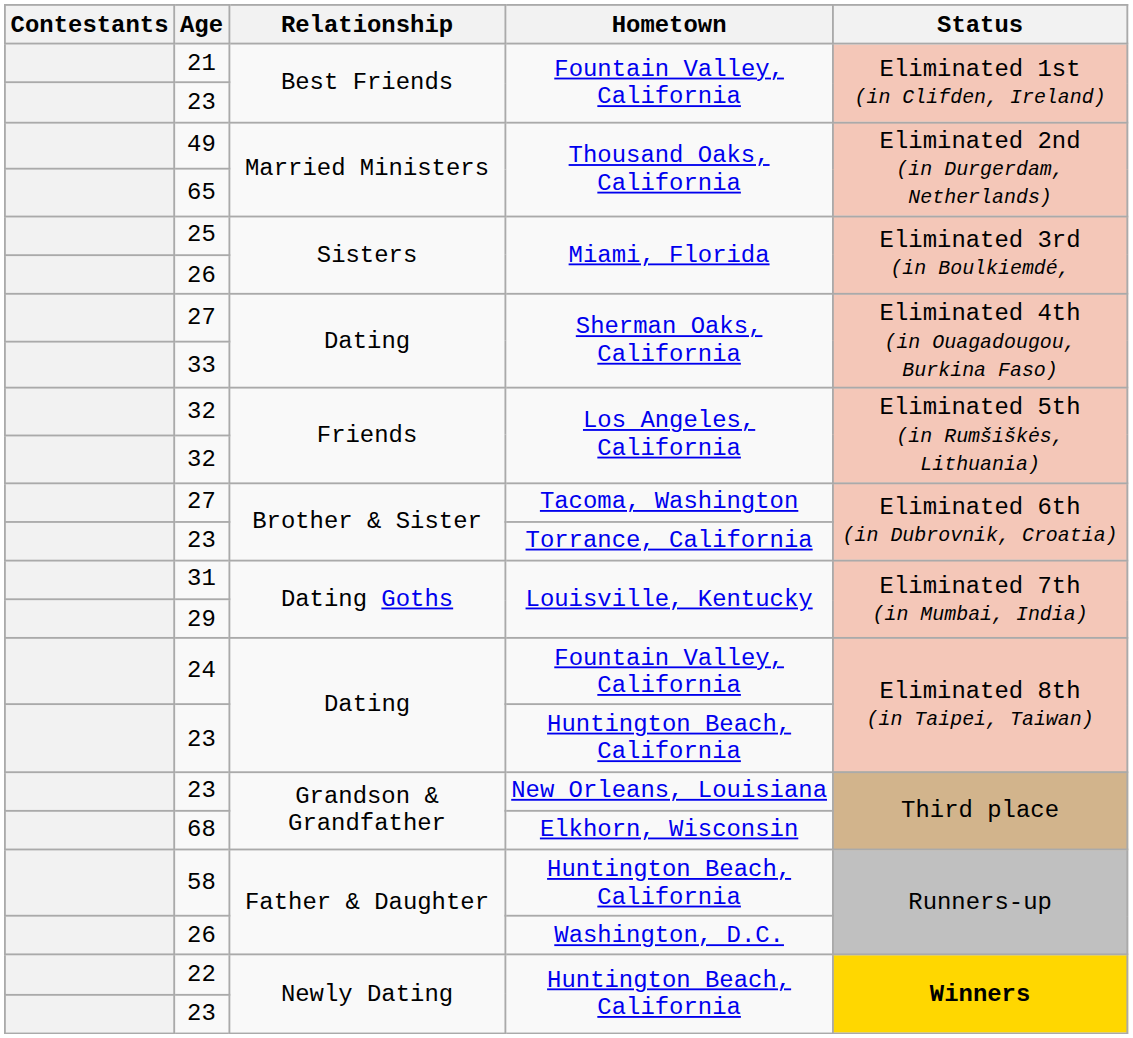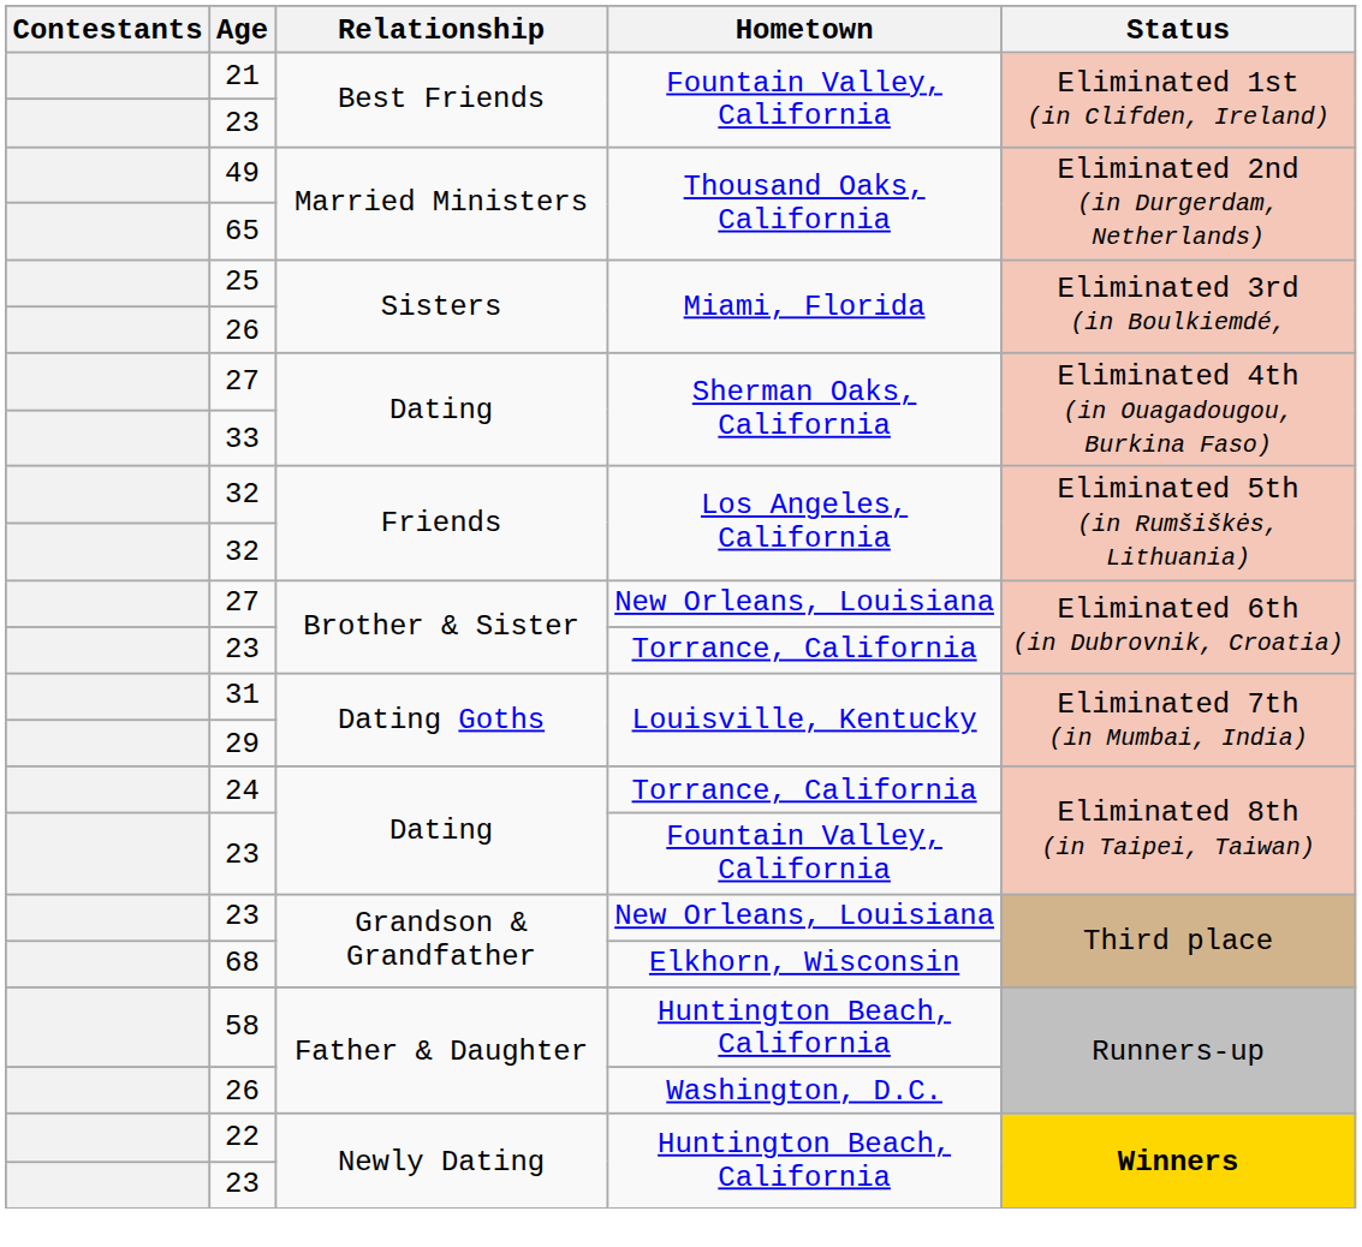27 / Brother & Sister | Hometown: Tacoma, Washington -> New Orleans, Louisiana
24 | Hometown: Fountain Valley, California -> Torrance, California
23 / Dating | Hometown: Huntington Beach, California -> Fountain Valley, California
